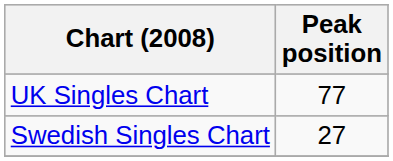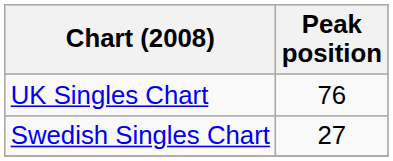UK Singles Chart | Peak position: 77 -> 76
